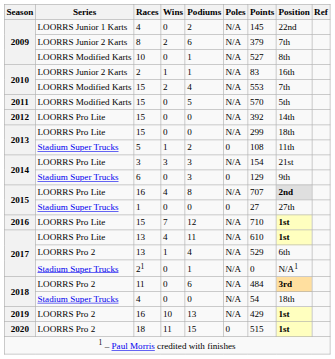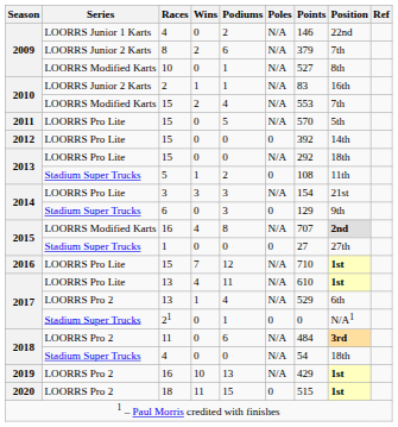2009 / 4 | Points: 145 -> 146
2011 / 15 | Series: LOORRS Modified Karts -> LOORRS Pro Lite
2012 / 15 | Poles: N/A -> 0
2013 / 15 | Points: 299 -> 292
2015 / 16 | Series: LOORRS Pro Lite -> LOORRS Modified Karts
21 | Poles: N/A -> 0
